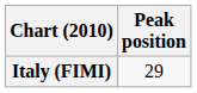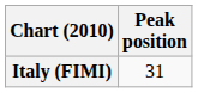Italy (FIMI) | Peak position: 29 -> 31
